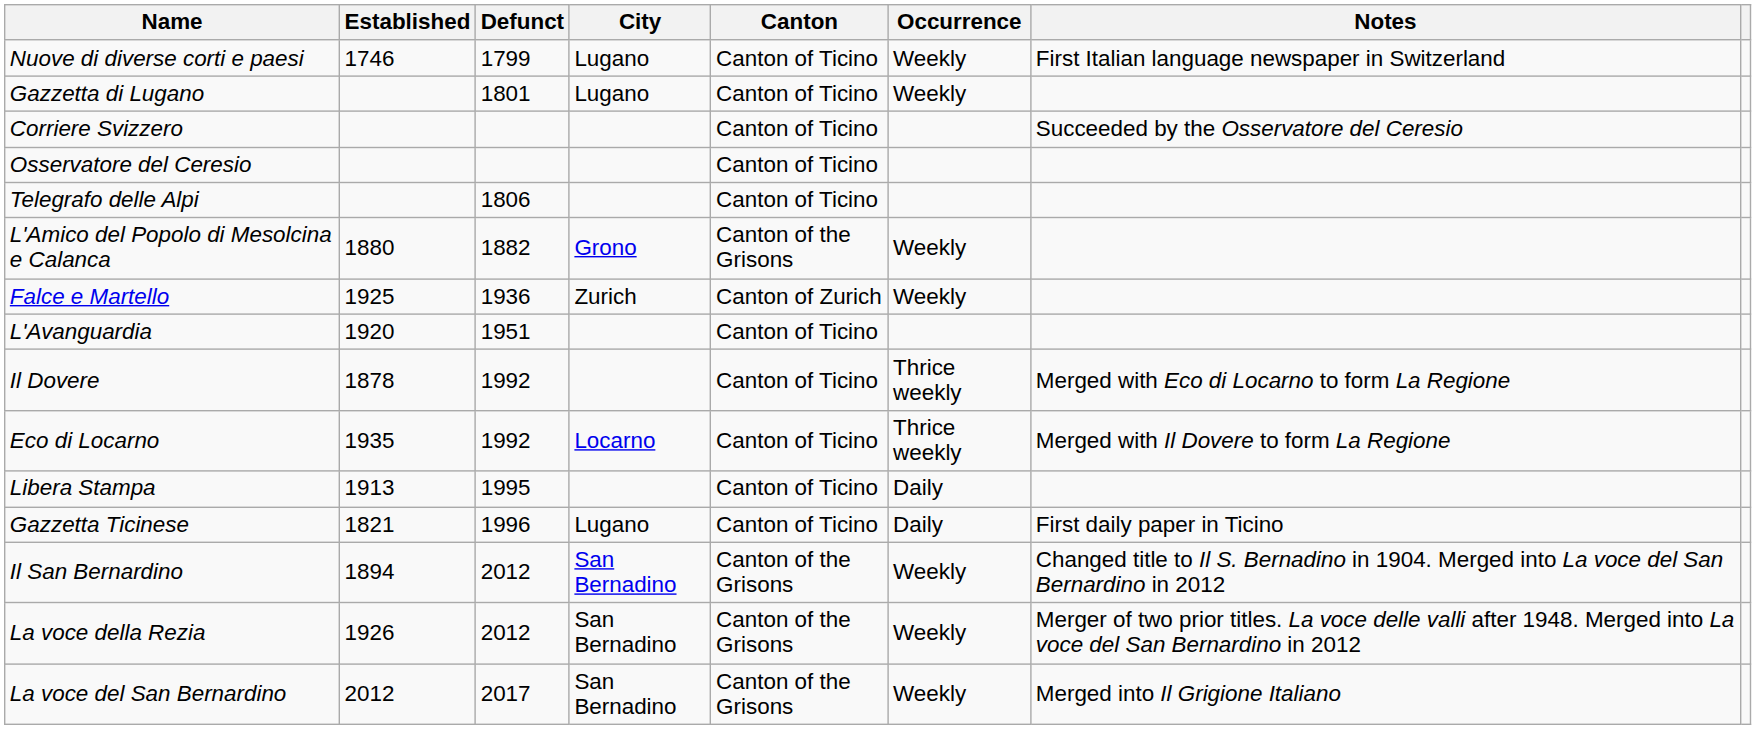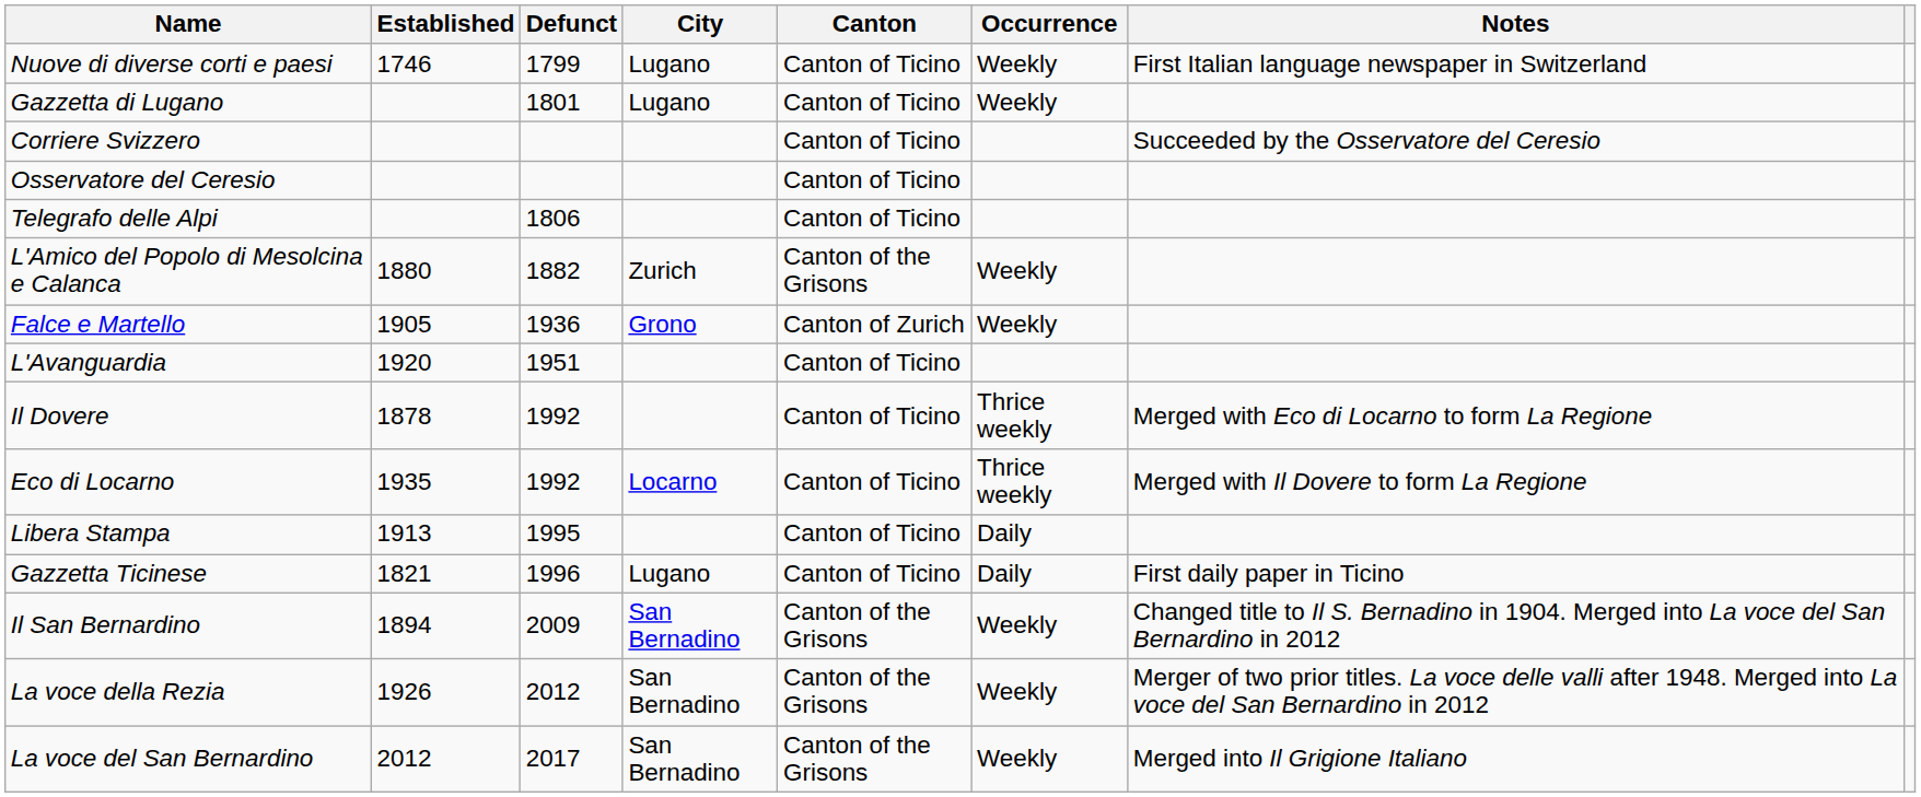L'Amico del Popolo di Mesolcina e Calanca | City: Grono -> Zurich
Falce e Martello | Established: 1925 -> 1905
Falce e Martello | City: Zurich -> Grono
Il San Bernardino | Defunct: 2012 -> 2009
